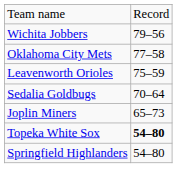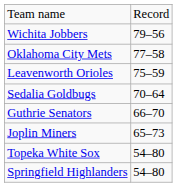+ row: Guthrie Senators | 66–70
Topeka White Sox | column 2: bold -> normal
